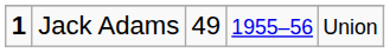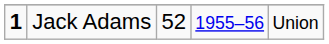Jack Adams | column 3: 49 -> 52
